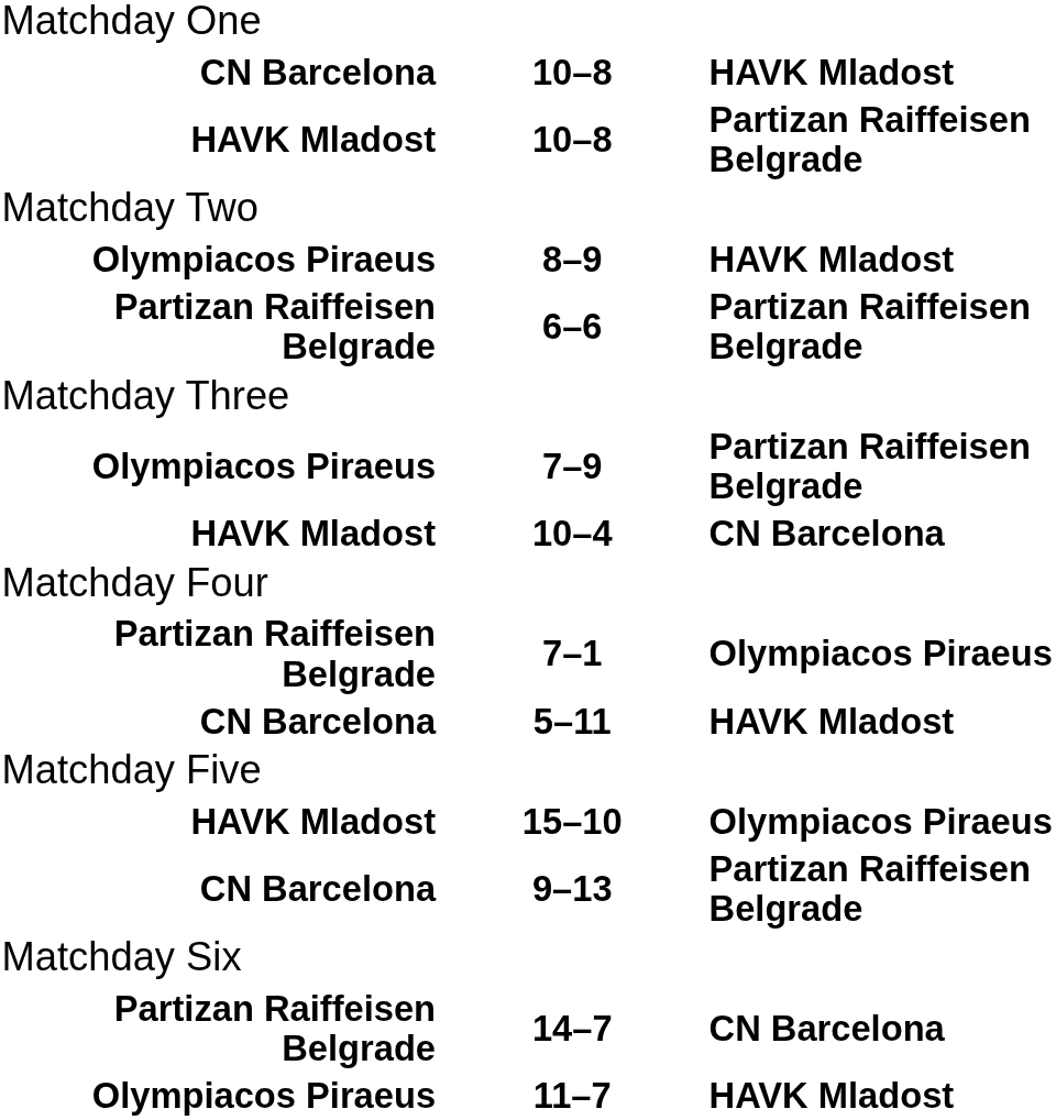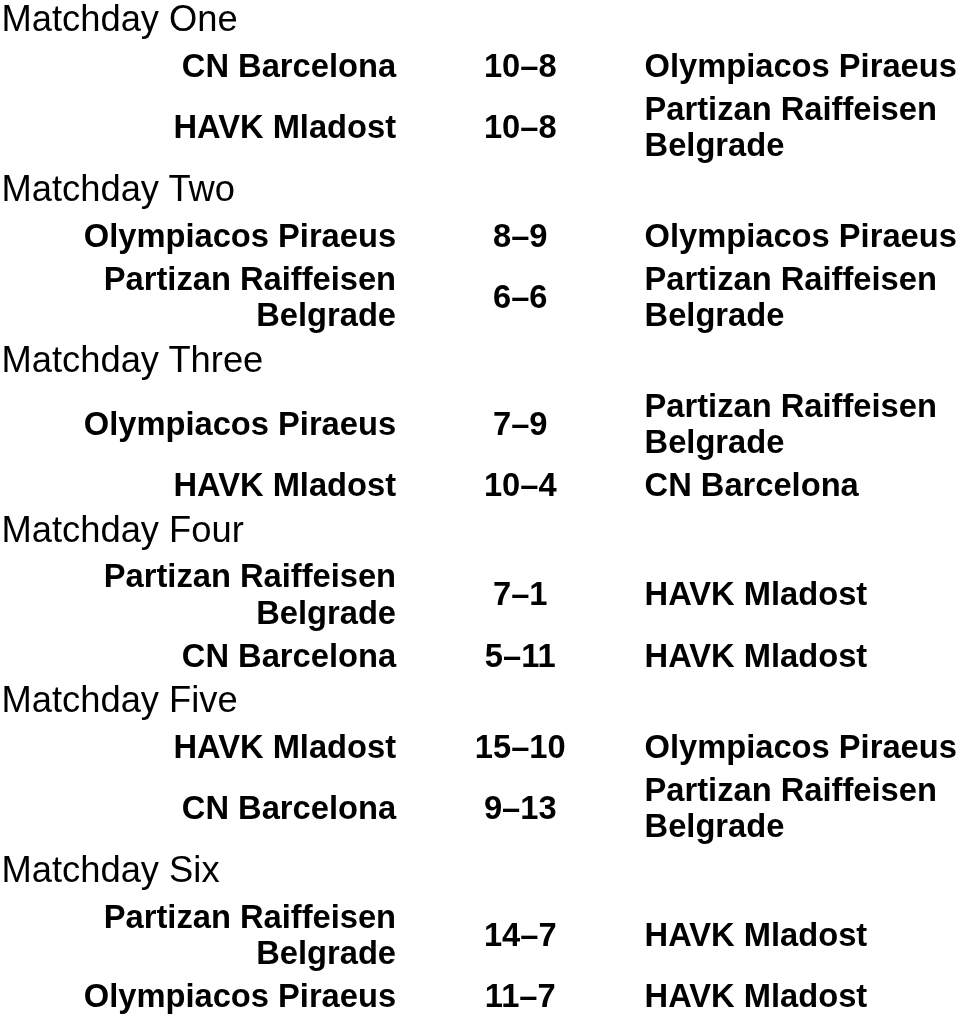CN Barcelona / 10–8 | column 3: HAVK Mladost -> Olympiacos Piraeus
8–9 | column 3: HAVK Mladost -> Olympiacos Piraeus
7–1 | column 3: Olympiacos Piraeus -> HAVK Mladost
14–7 | column 3: CN Barcelona -> HAVK Mladost
